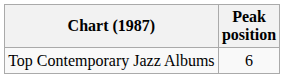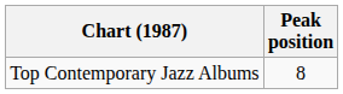Top Contemporary Jazz Albums | Peak position: 6 -> 8
